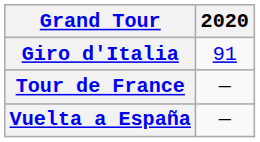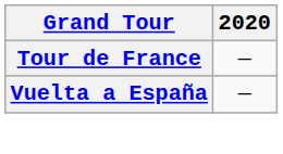- row: Giro d'Italia | 91
